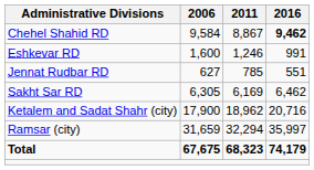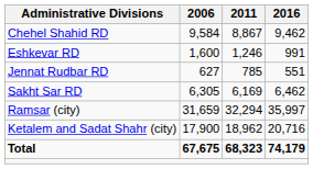Chehel Shahid RD | 2016: bold -> normal
rows swapped: Ketalem and Sadat Shahr (city) <-> Ramsar (city)
